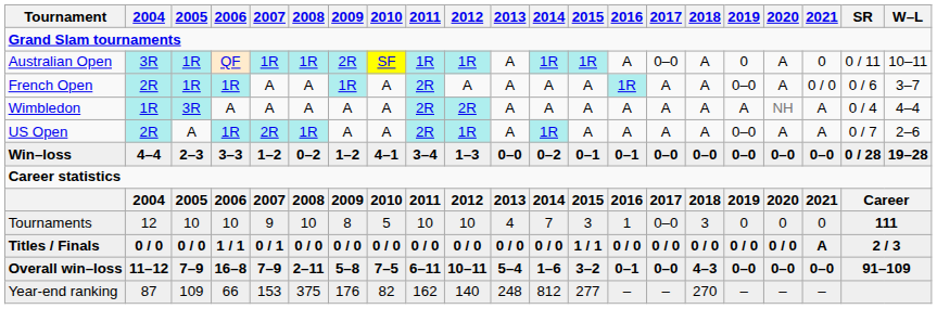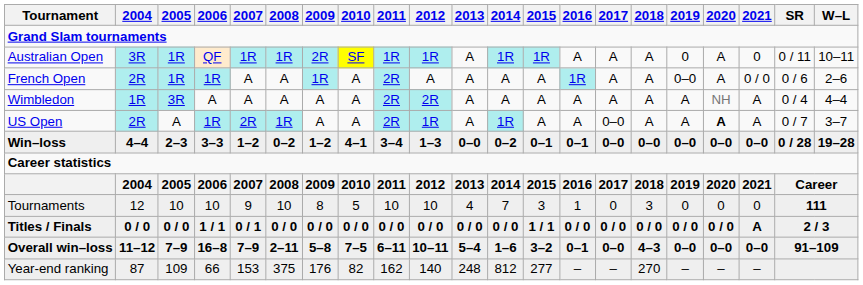Australian Open | 2017: 0–0 -> A
French Open | W–L: 3–7 -> 2–6
US Open | 2017: A -> 0–0
US Open | 2019: 0–0 -> A
US Open | 2020: normal -> bold
US Open | W–L: 2–6 -> 3–7
Tournaments | 2017: 0–0 -> 0
